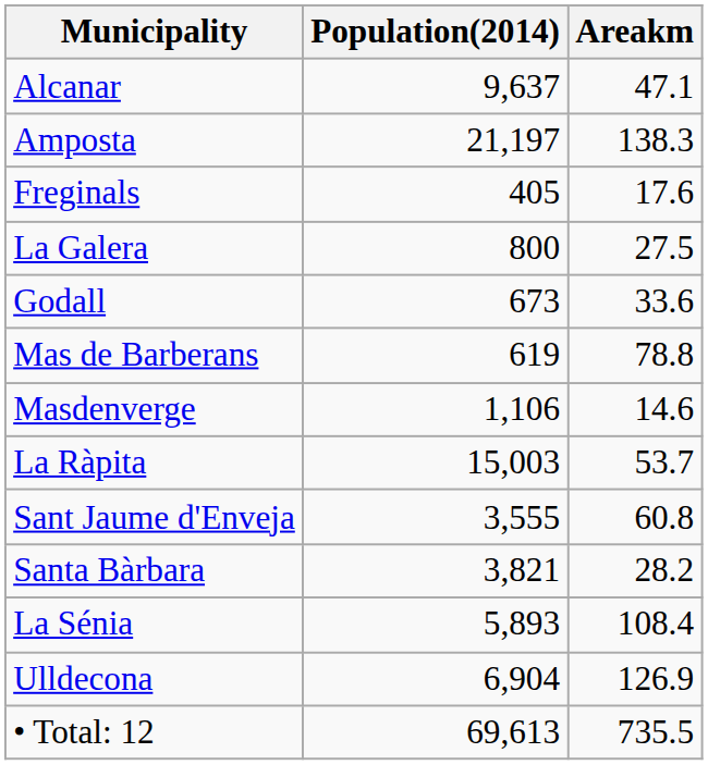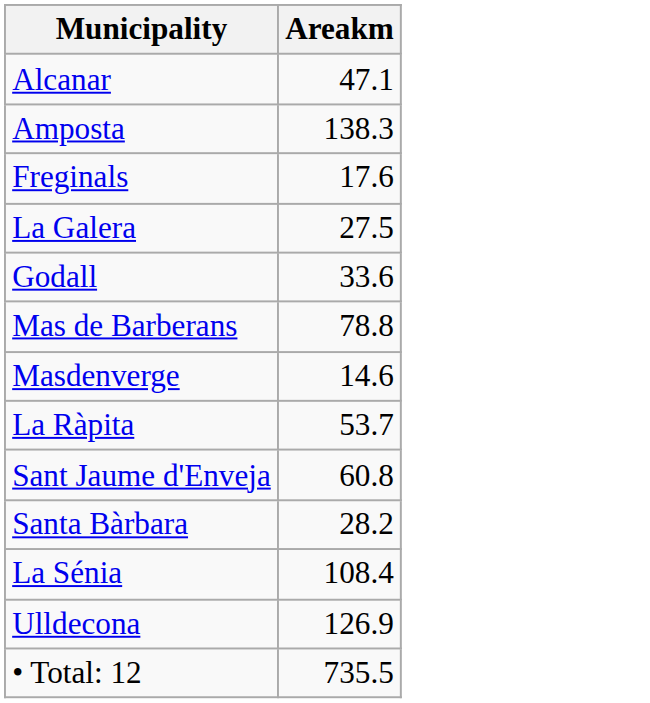- column: Population(2014) | 9,637 | 21,197 | 405 | 800 | 673 | 619 | 1,106 | 15,003 | 3,555 | 3,821 | 5,893 | 6,904 | 69,613
